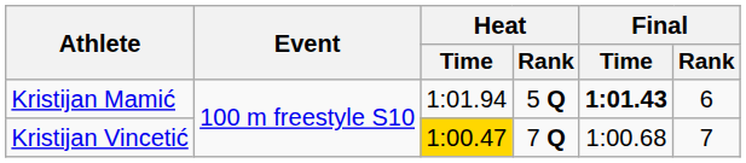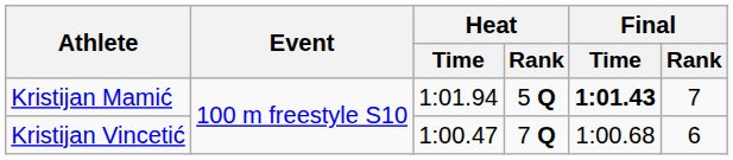Kristijan Mamić | Final / Rank: 6 -> 7
Kristijan Vincetić | Heat / Time: gold background -> no background
Kristijan Vincetić | Final / Rank: 7 -> 6
